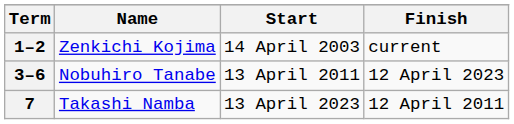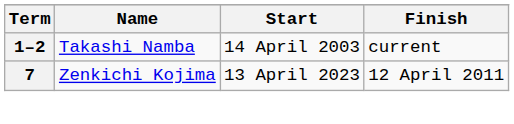1–2 | Name: Zenkichi Kojima -> Takashi Namba
- row: 3–6 | Nobuhiro Tanabe | 13 April 2011 | 12 April 2023
7 | Name: Takashi Namba -> Zenkichi Kojima
